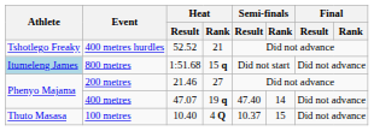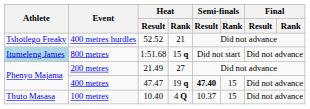200 metres | Heat / Result: 21.46 -> 21.49
400 metres | Heat / Result: 47.07 -> 47.47
400 metres | Semi-finals / Result: normal -> bold
400 metres | Semi-finals / Rank: 14 -> 15
